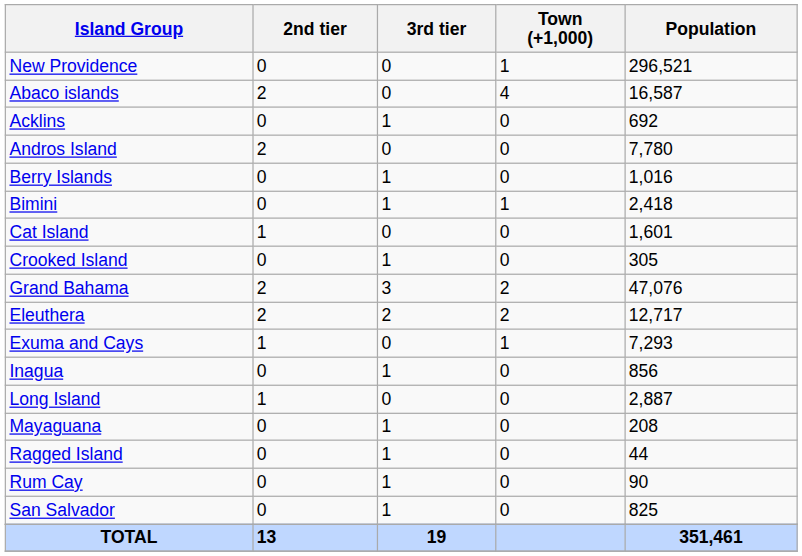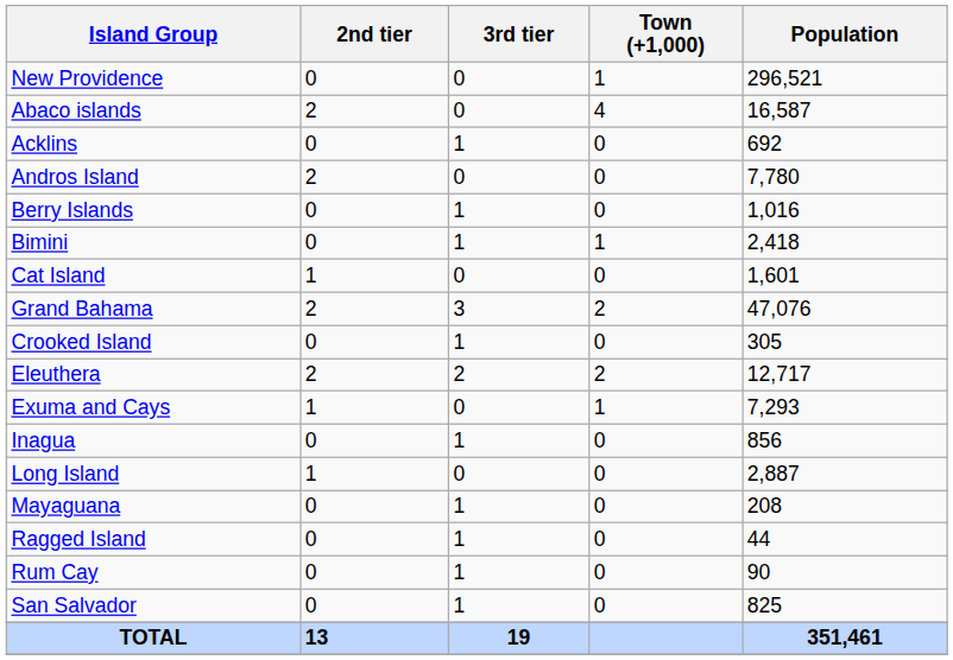rows swapped: Crooked Island <-> Grand Bahama
